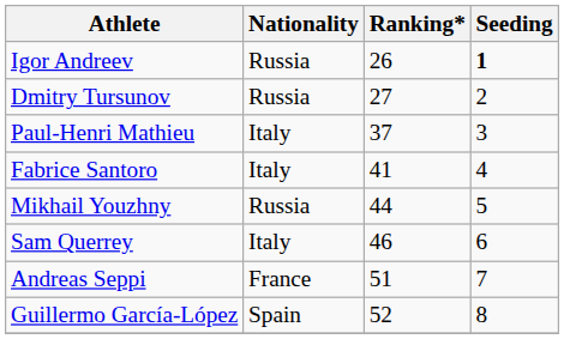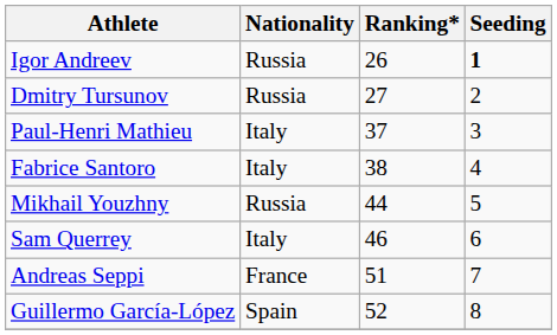Fabrice Santoro | Ranking*: 41 -> 38
